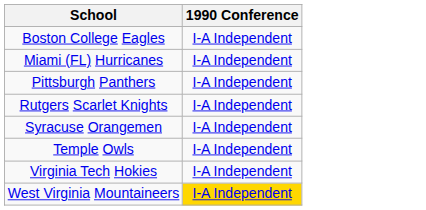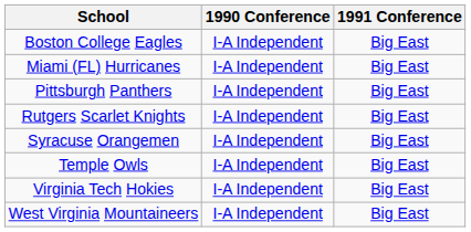+ column: 1991 Conference | Big East | Big East | Big East | Big East | Big East | Big East | Big East | Big East
West Virginia Mountaineers | 1990 Conference: gold background -> no background
